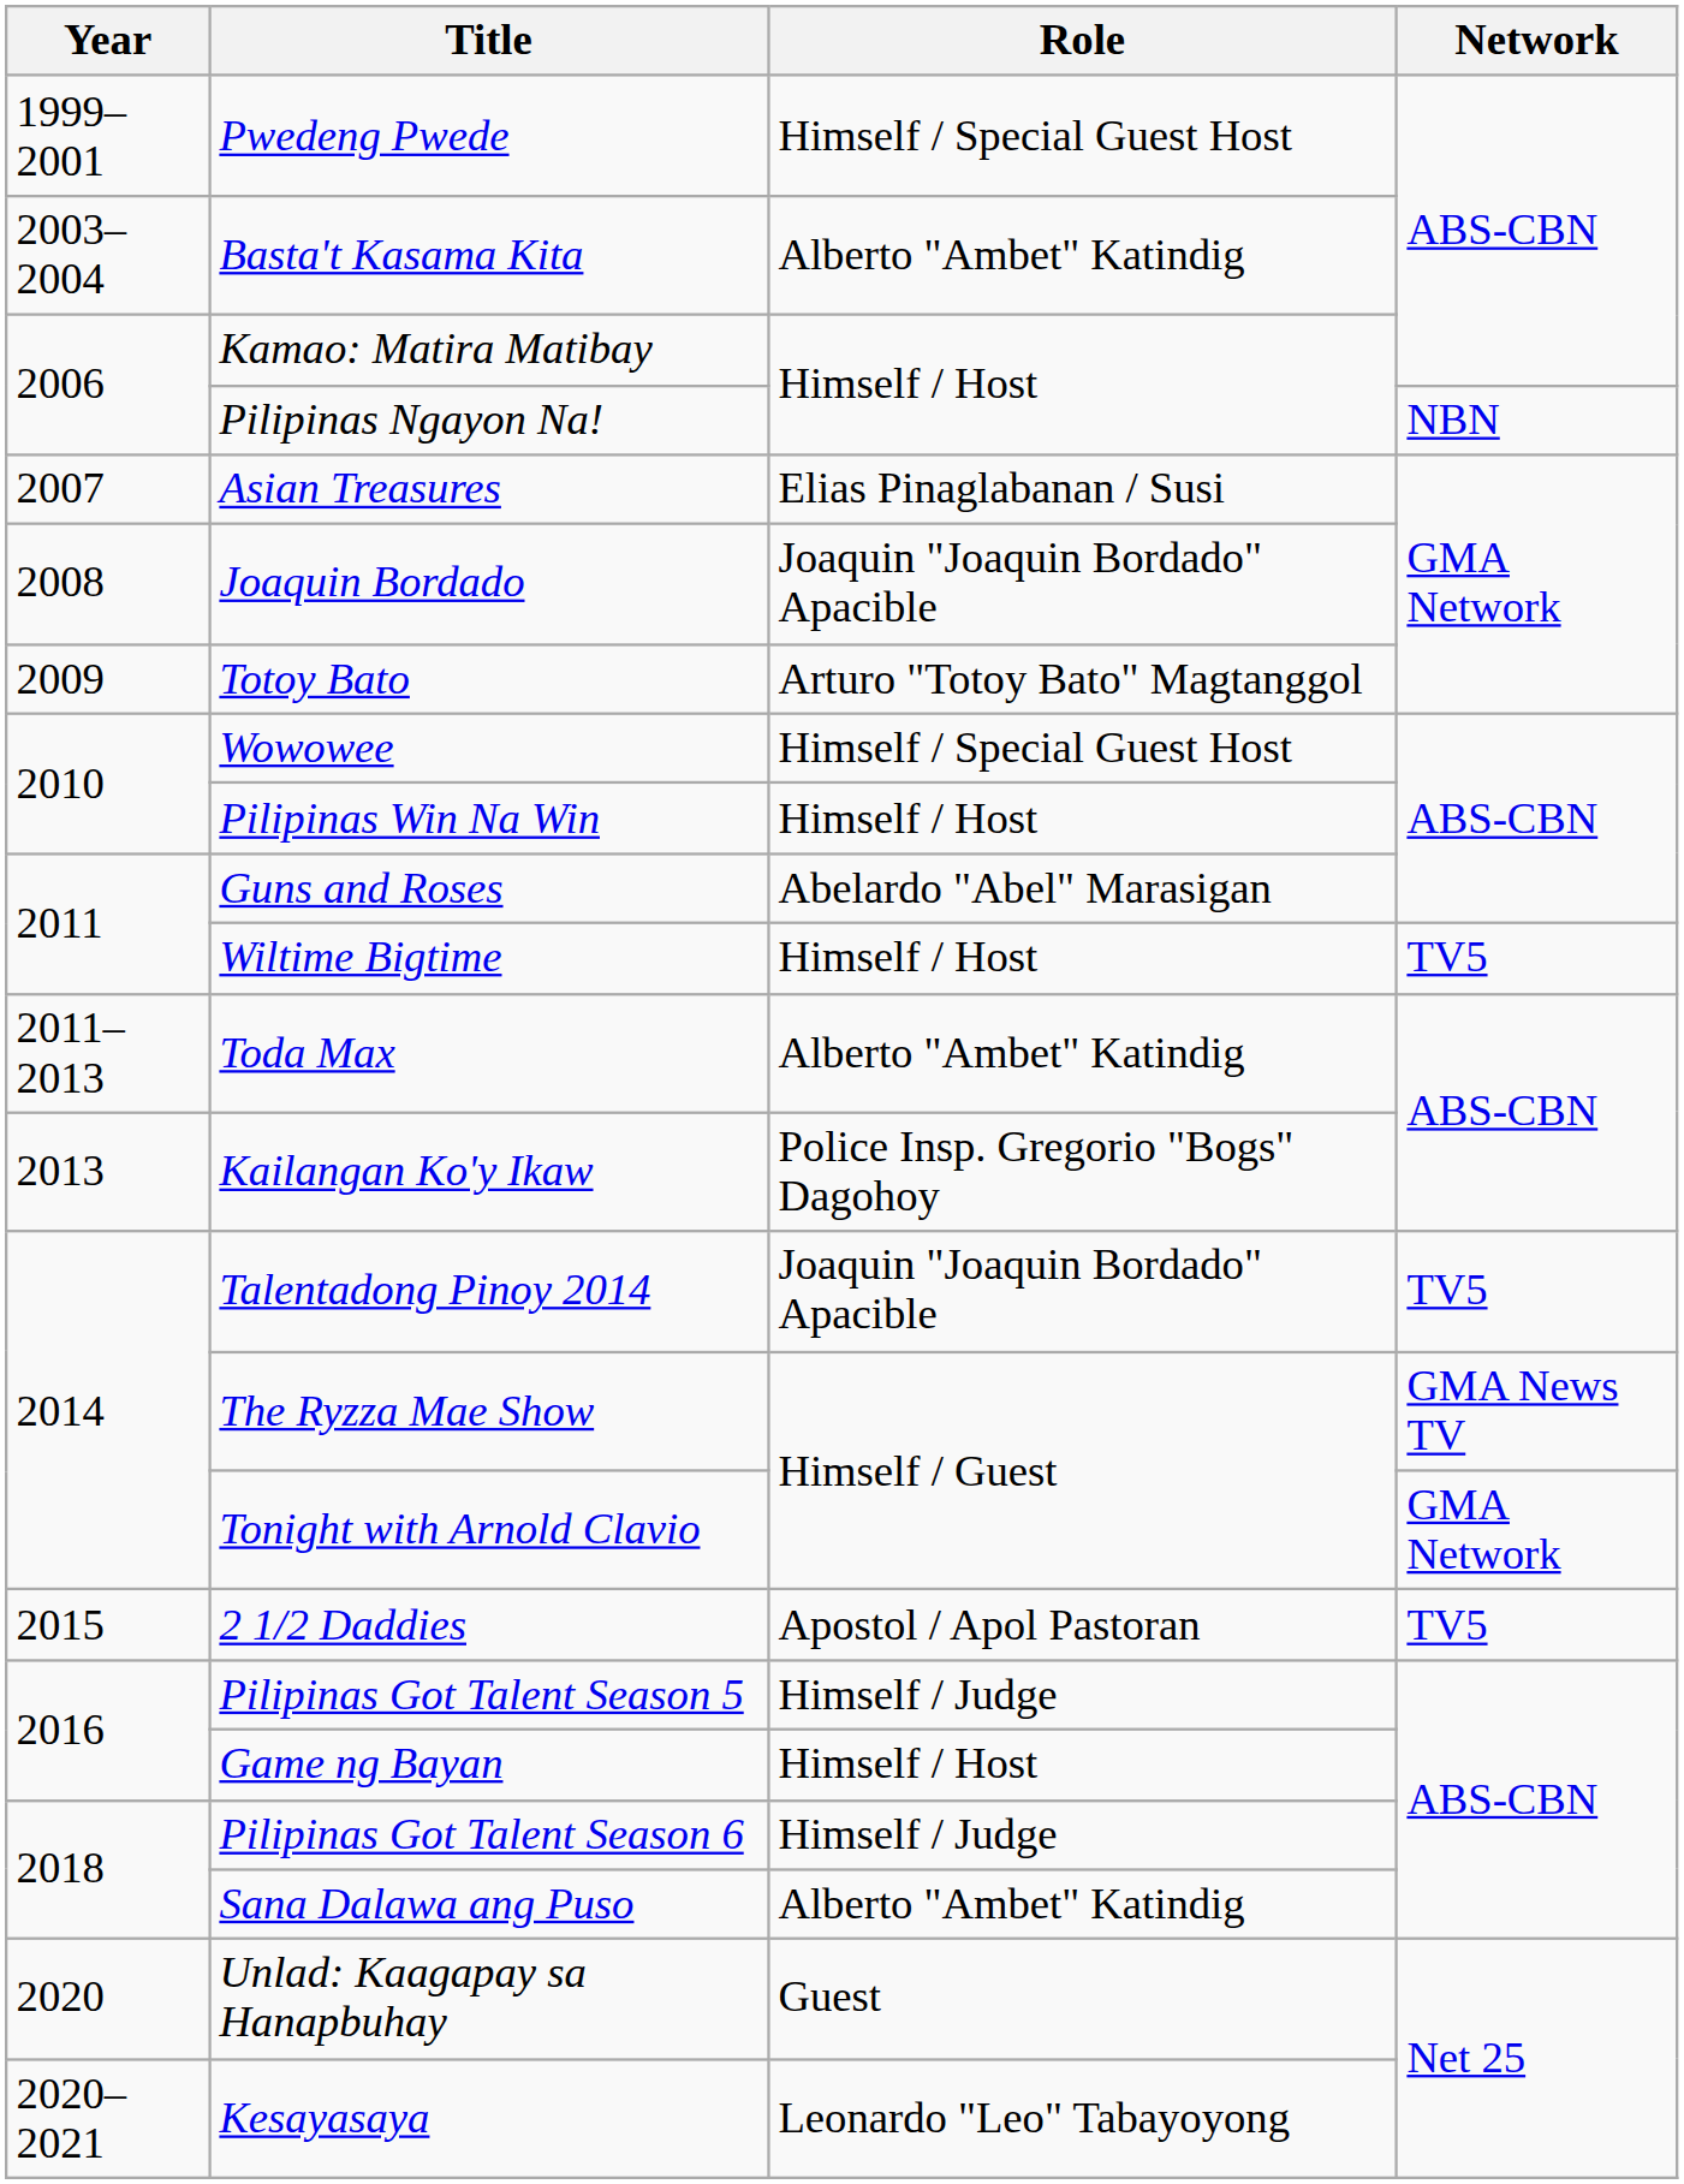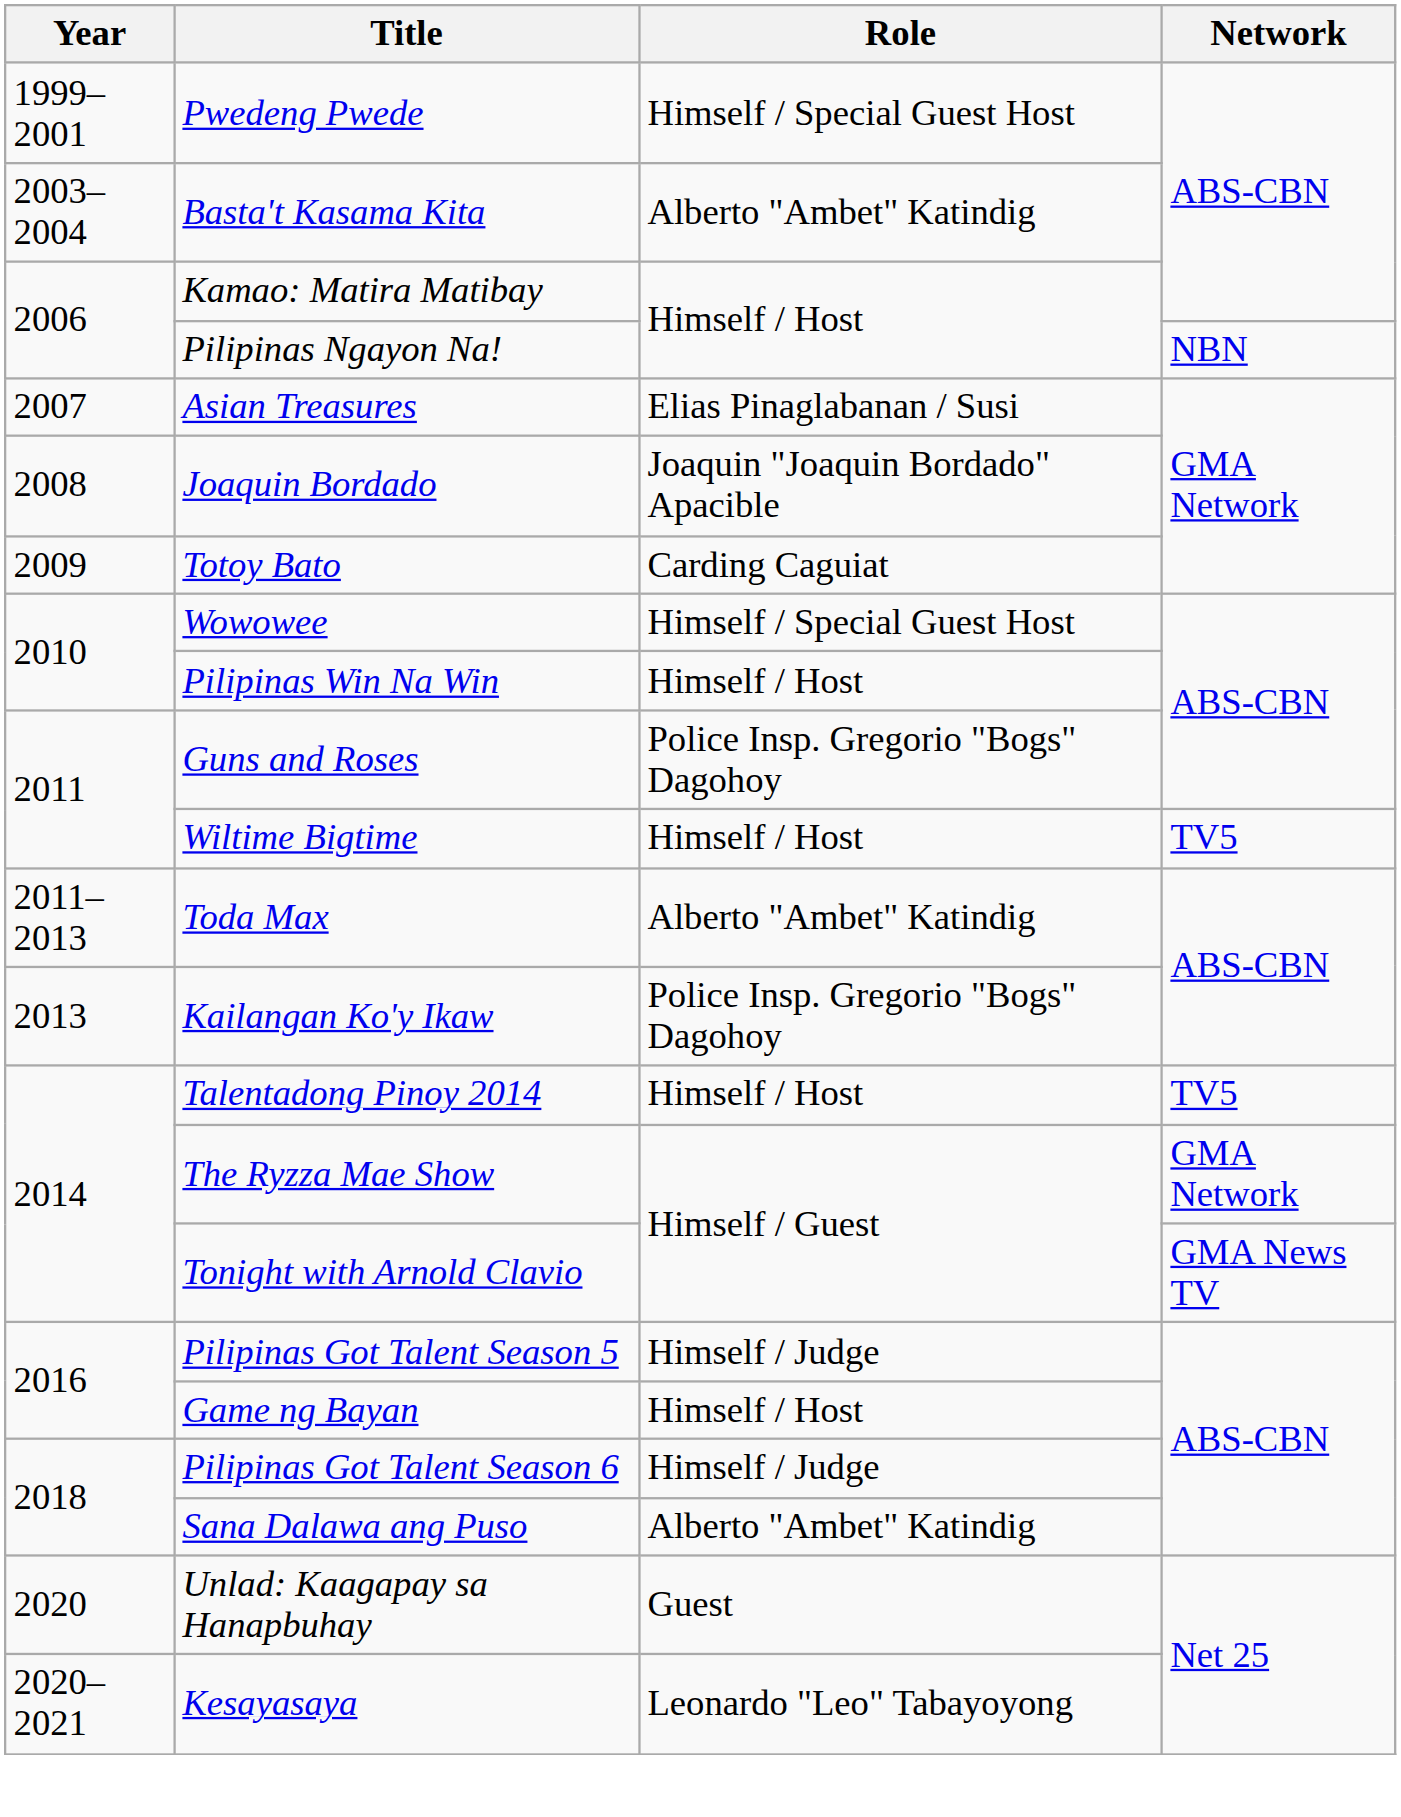Totoy Bato | Role: Arturo "Totoy Bato" Magtanggol -> Carding Caguiat
Guns and Roses | Role: Abelardo "Abel" Marasigan -> Police Insp. Gregorio "Bogs" Dagohoy
Talentadong Pinoy 2014 | Role: Joaquin "Joaquin Bordado" Apacible -> Himself / Host
The Ryzza Mae Show | Network: GMA News TV -> GMA Network
Tonight with Arnold Clavio | Network: GMA Network -> GMA News TV
- row: 2015 | 2 1/2 Daddies | Apostol / Apol Pastoran | TV5
